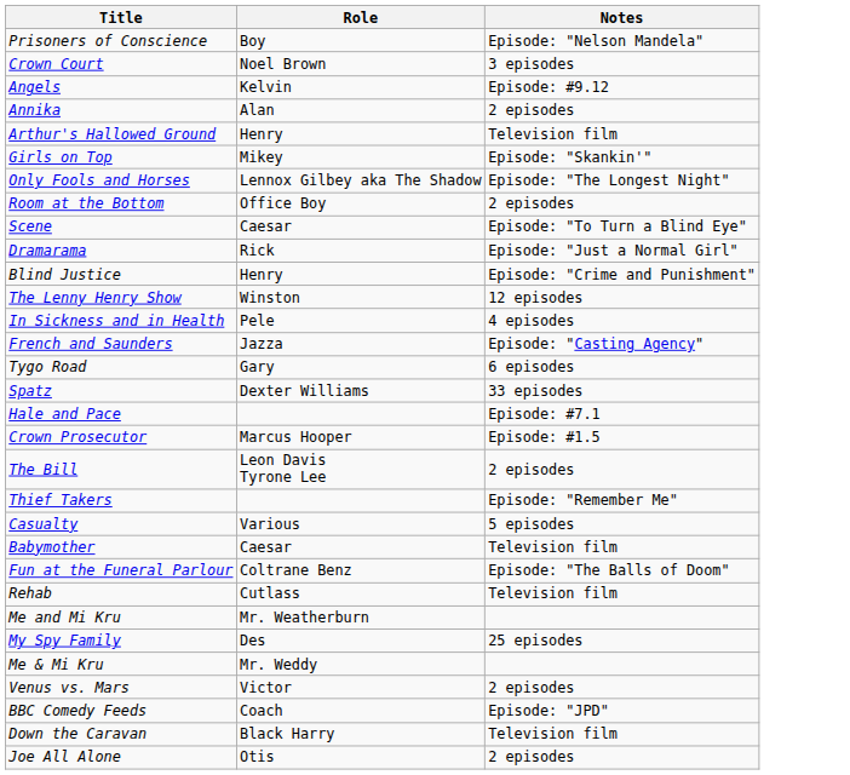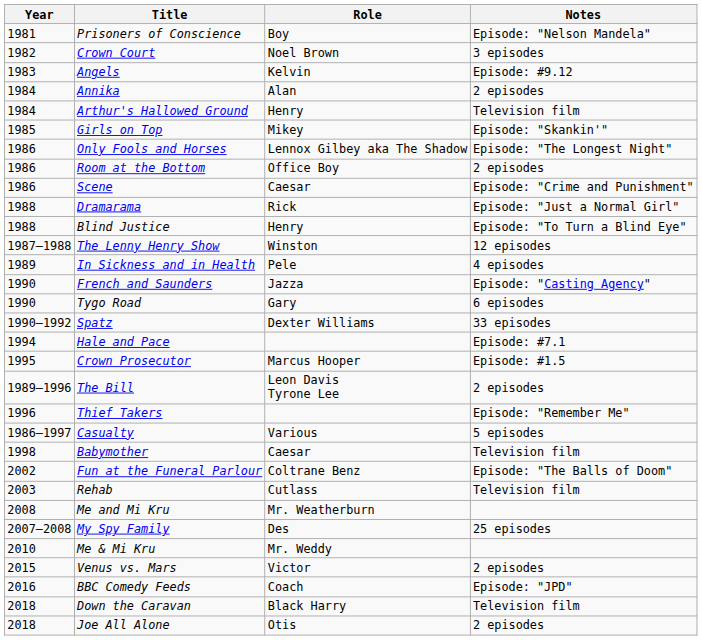+ column: Year | 1981 | 1982 | 1983 | 1984 | 1984 | 1985 | 1986 | 1986 | 1986 | 1988 | 1988 | 1987–1988 | 1989 | 1990 | 1990 | 1990–1992 | 1994 | 1995 | 1989–1996 | 1996 | 1986–1997 | 1998 | 2002 | 2003 | 2008 | 2007–2008 | 2010 | 2015 | 2016 | 2018 | 2018
Scene | Notes: Episode: "To Turn a Blind Eye" -> Episode: "Crime and Punishment"
Blind Justice | Notes: Episode: "Crime and Punishment" -> Episode: "To Turn a Blind Eye"
